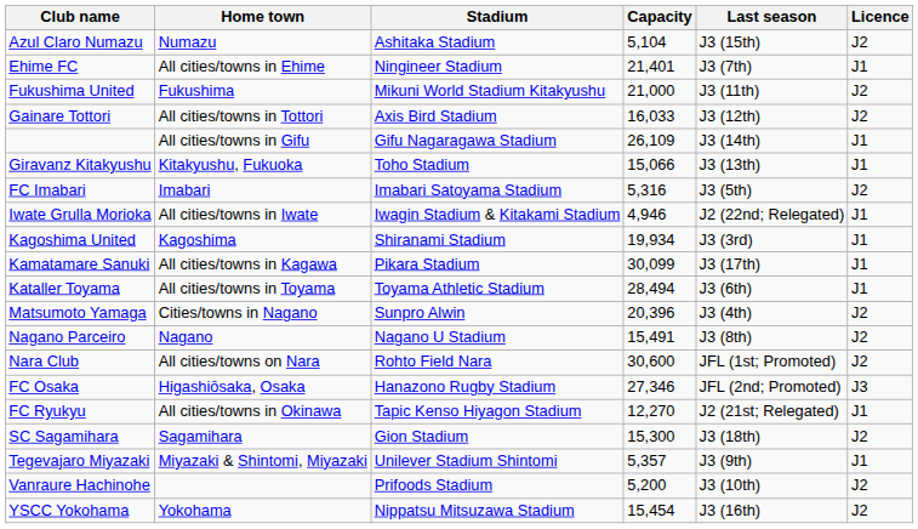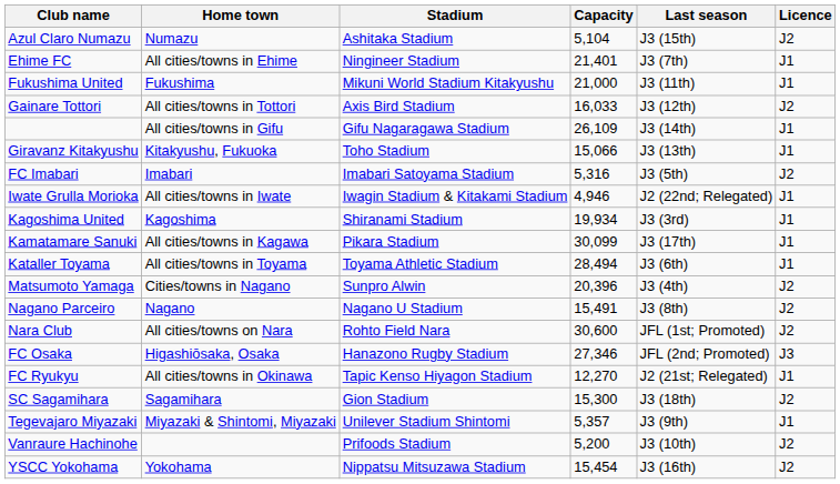Fukushima United | Licence: J2 -> J1
